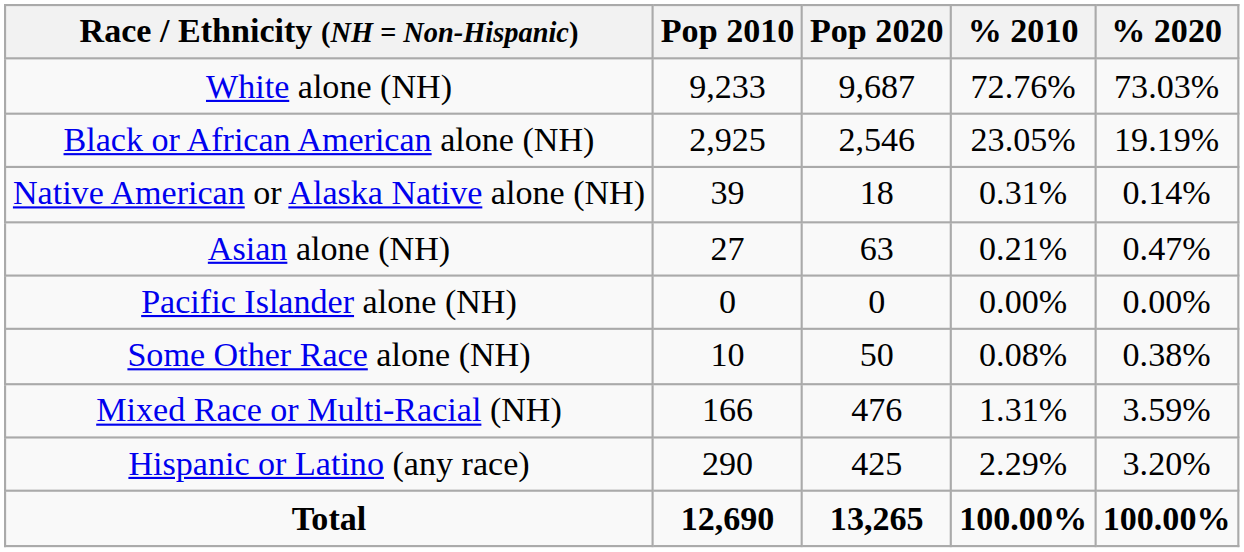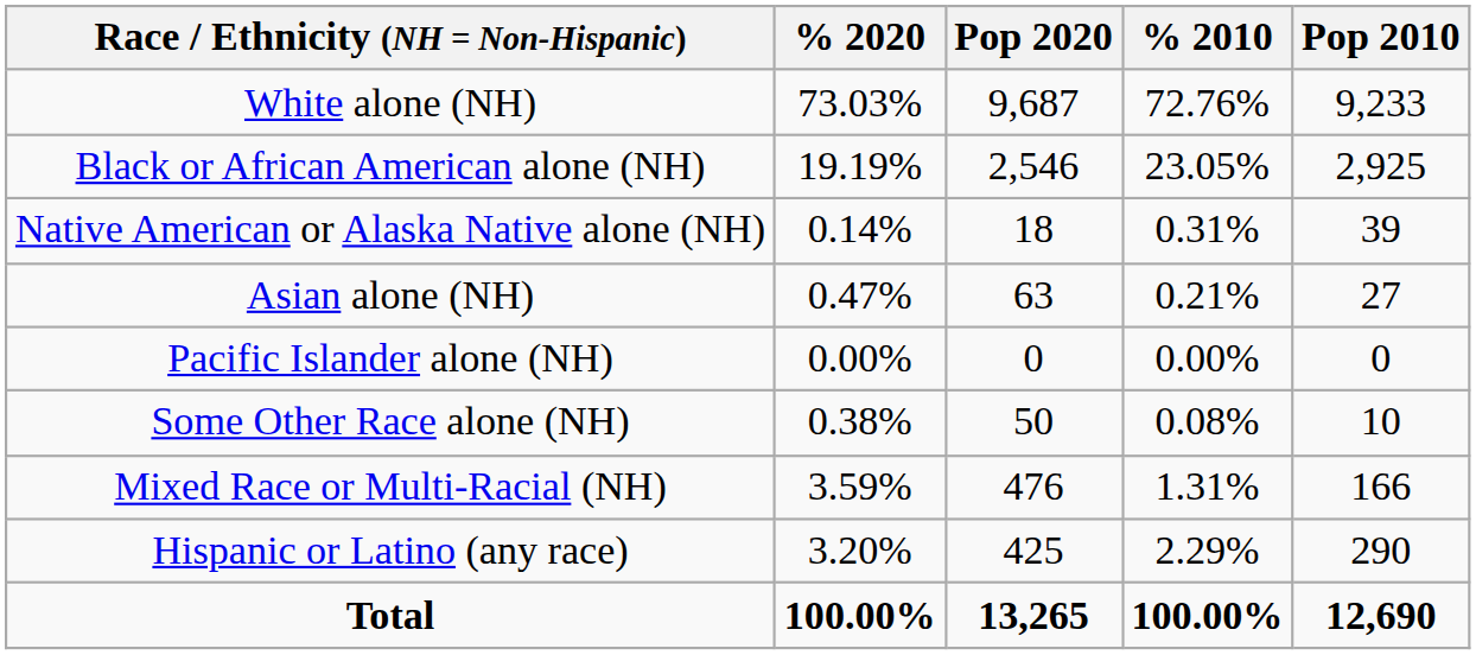columns swapped: Pop 2010 <-> % 2020
